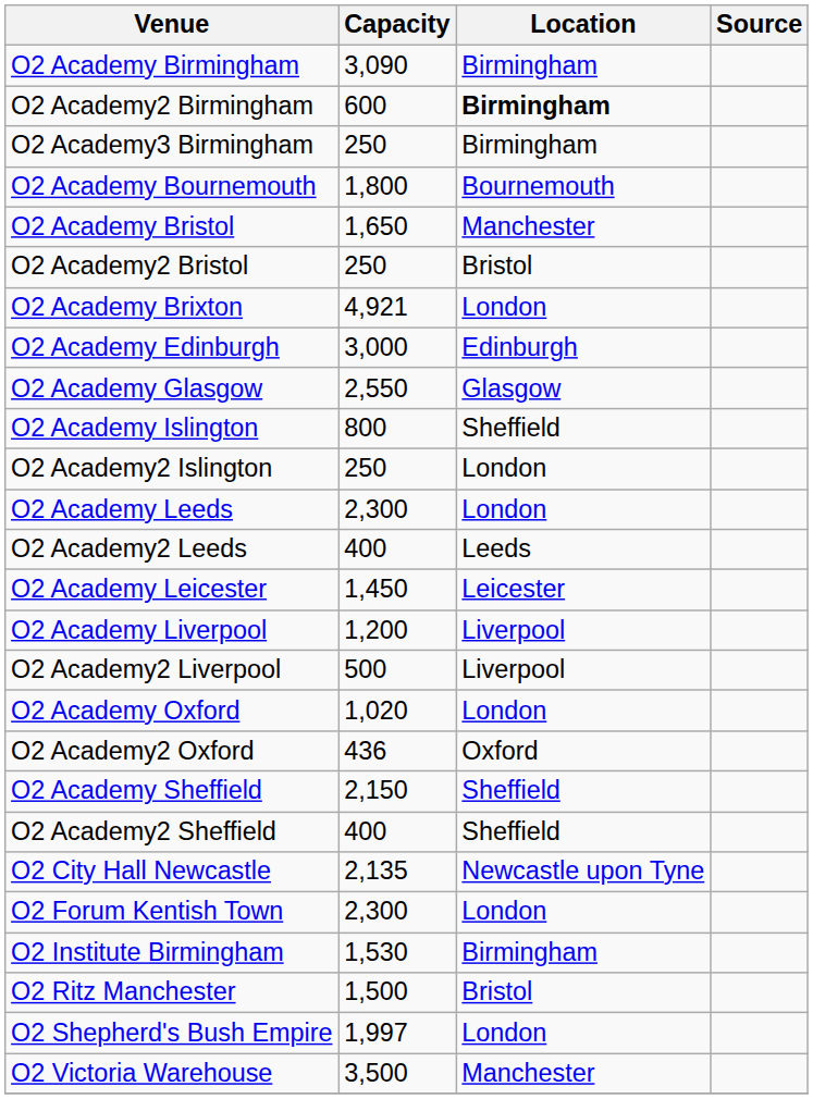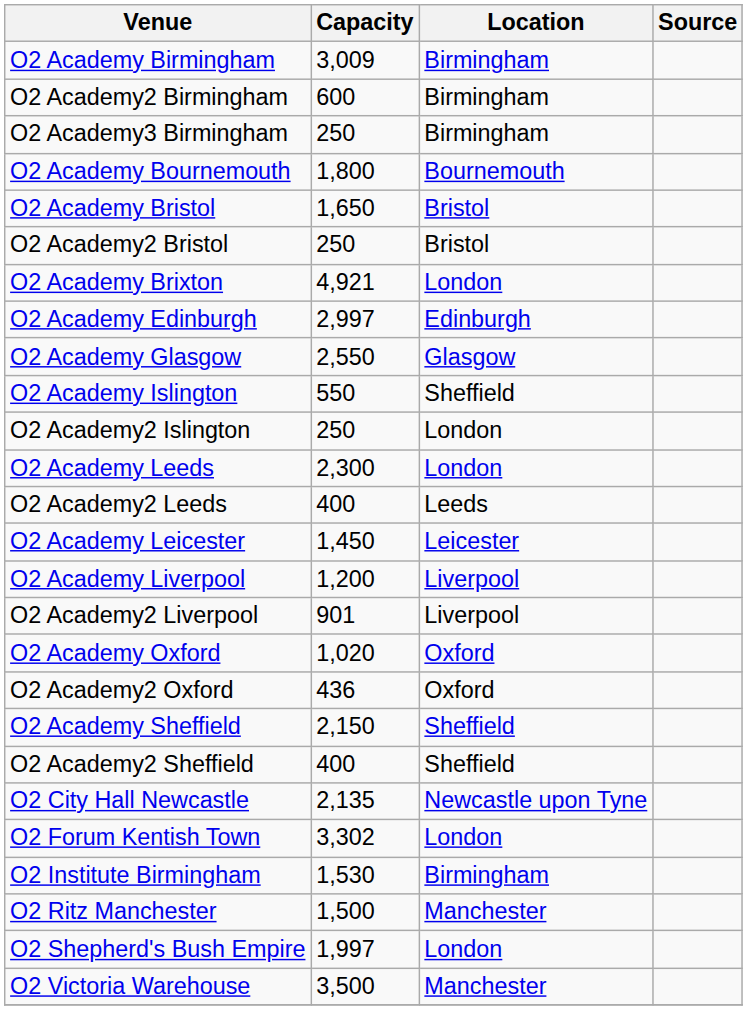O2 Academy Birmingham | Capacity: 3,090 -> 3,009
O2 Academy2 Birmingham | Location: bold -> normal
O2 Academy Bristol | Location: Manchester -> Bristol
O2 Academy Edinburgh | Capacity: 3,000 -> 2,997
O2 Academy Islington | Capacity: 800 -> 550
O2 Academy2 Liverpool | Capacity: 500 -> 901
O2 Academy Oxford | Location: London -> Oxford
O2 Forum Kentish Town | Capacity: 2,300 -> 3,302
O2 Ritz Manchester | Location: Bristol -> Manchester
